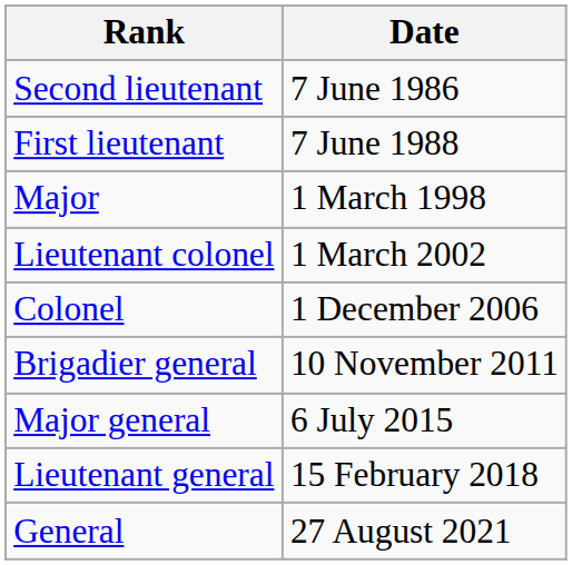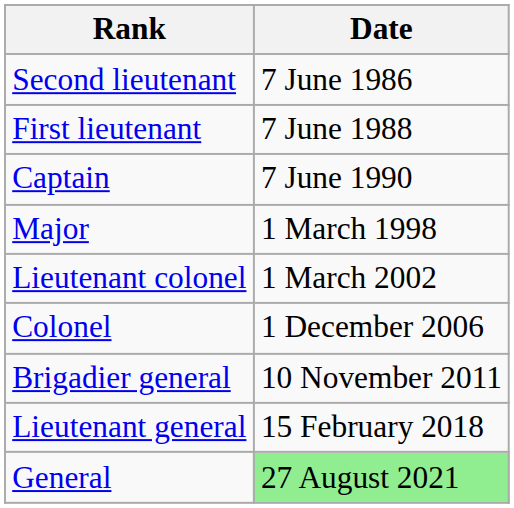+ row: Captain | 7 June 1990
- row: Major general | 6 July 2015
General | Date: no background -> lightgreen background
